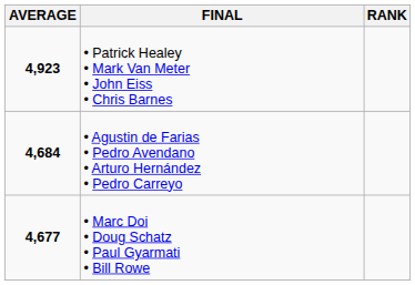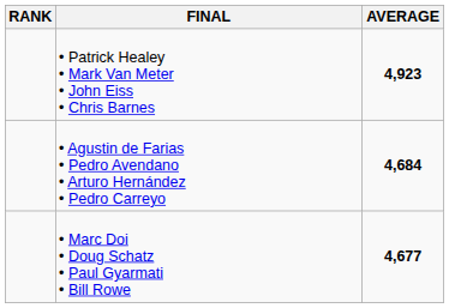columns swapped: RANK <-> AVERAGE
